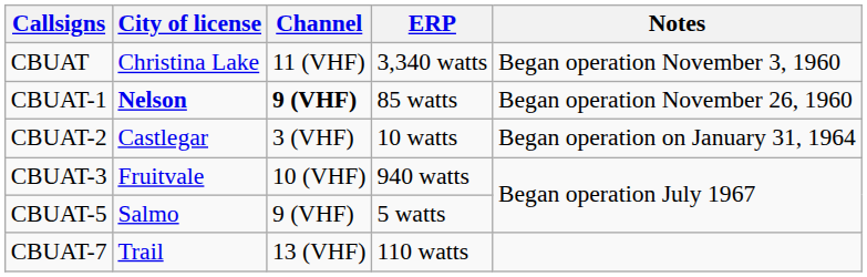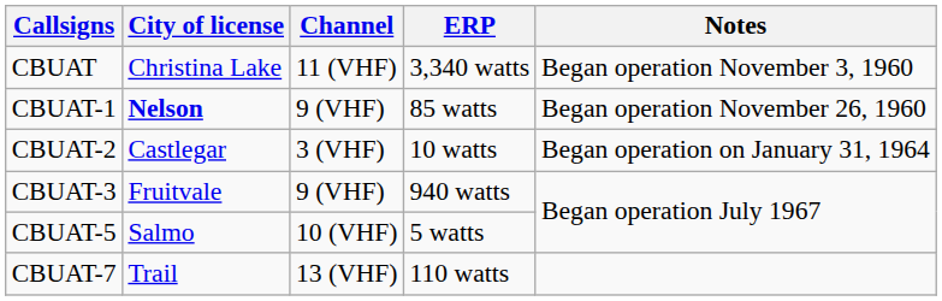CBUAT-1 | Channel: bold -> normal
CBUAT-3 | Channel: 10 (VHF) -> 9 (VHF)
CBUAT-5 | Channel: 9 (VHF) -> 10 (VHF)
